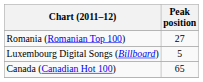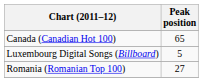rows swapped: Canada (Canadian Hot 100) <-> Romania (Romanian Top 100)
